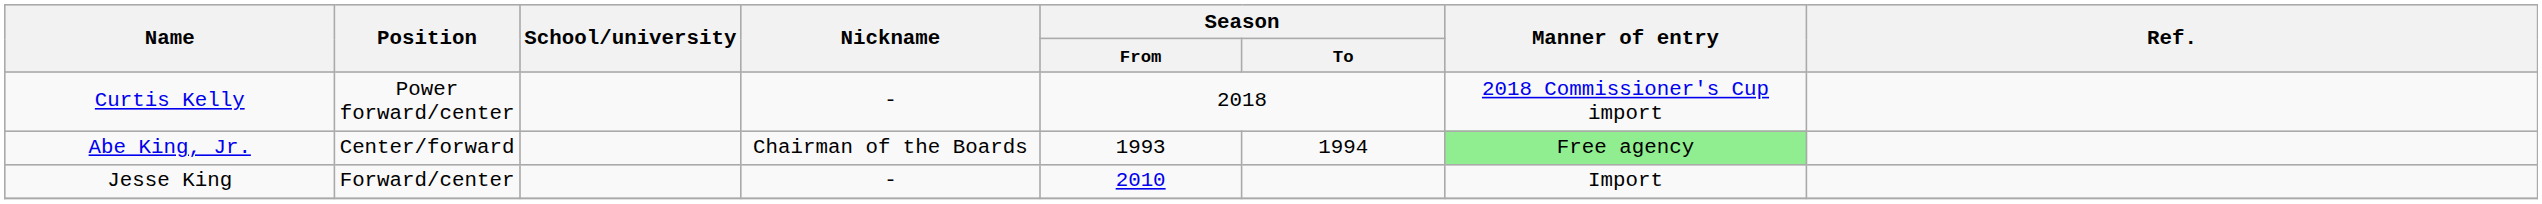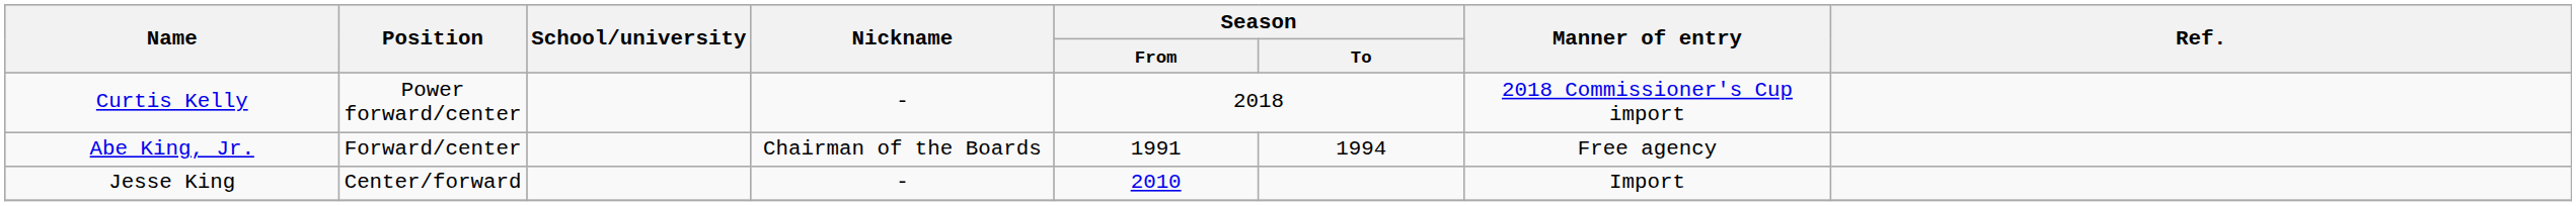Abe King, Jr. | Position: Center/forward -> Forward/center
Abe King, Jr. | Season / From: 1993 -> 1991
Abe King, Jr. | Manner of entry: lightgreen background -> no background
Jesse King | Position: Forward/center -> Center/forward
